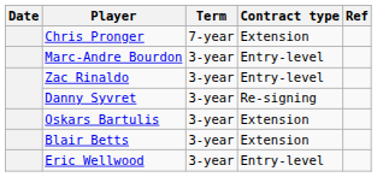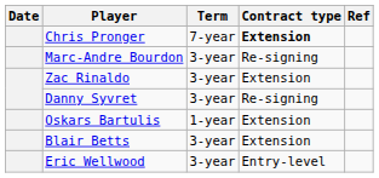Chris Pronger | Contract type: normal -> bold
Marc-Andre Bourdon | Contract type: Entry-level -> Re-signing
Zac Rinaldo | Contract type: Entry-level -> Extension
Oskars Bartulis | Term: 3-year -> 1-year
